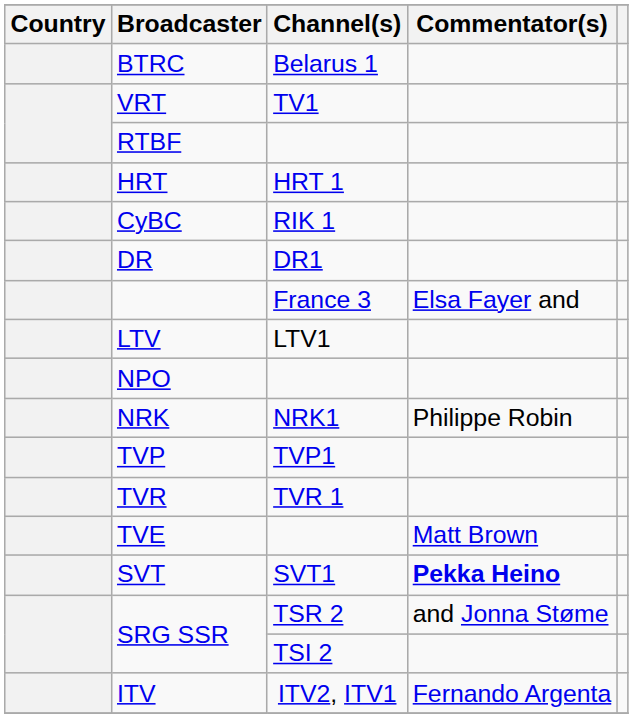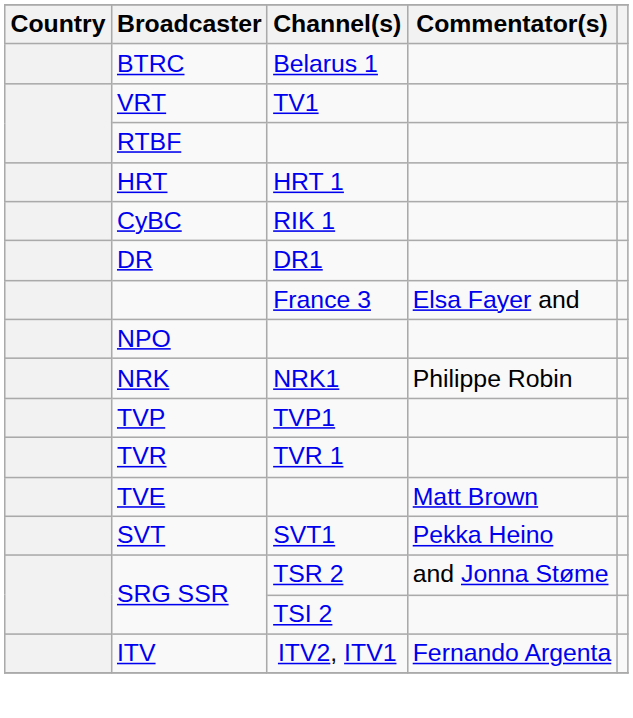- row: LTV | LTV1
SVT | Commentator(s): bold -> normal
